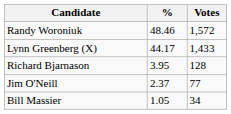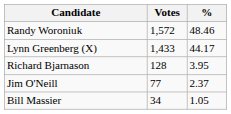columns swapped: Votes <-> %
